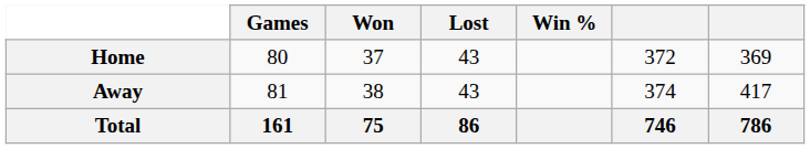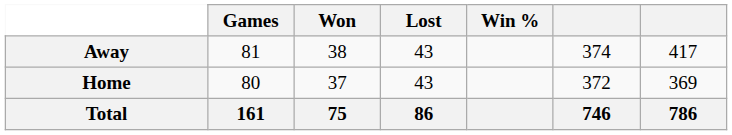rows swapped: Home <-> Away
